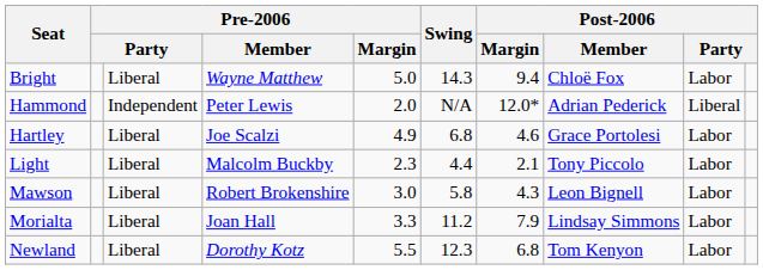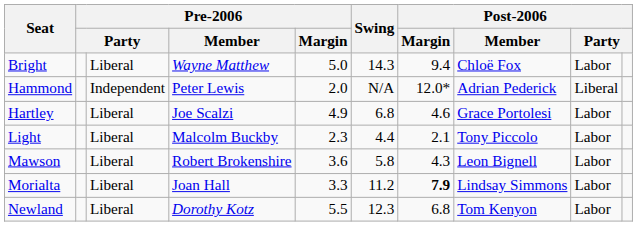Mawson | Pre-2006 / Margin: 3.0 -> 3.6
Morialta | Post-2006 / Margin: normal -> bold
